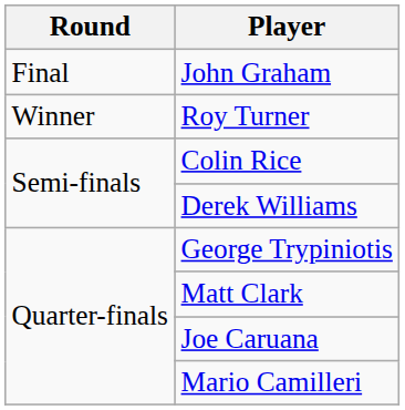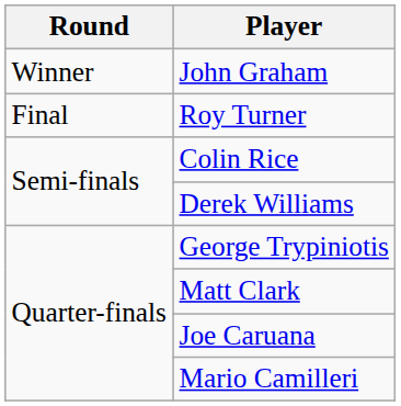John Graham | Round: Final -> Winner
Roy Turner | Round: Winner -> Final
